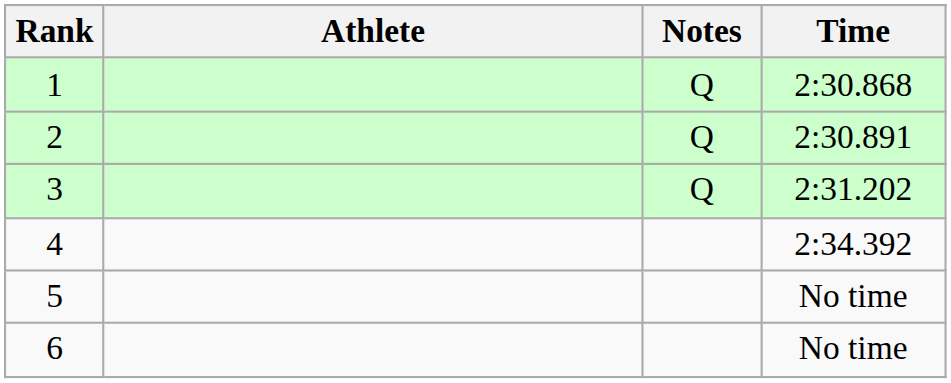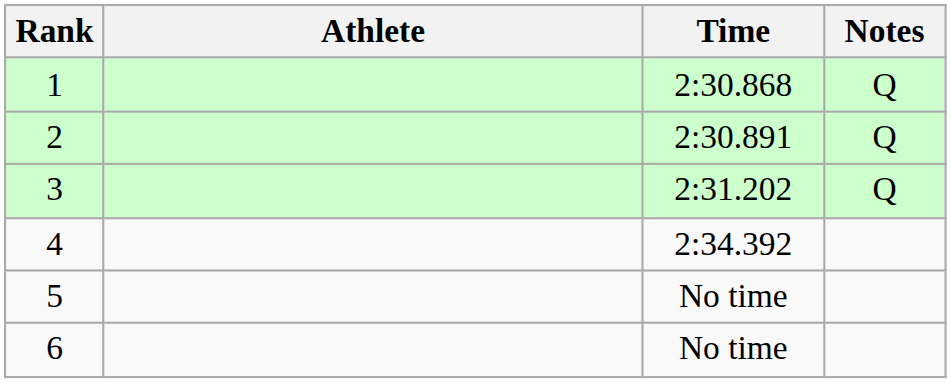columns swapped: Time <-> Notes
